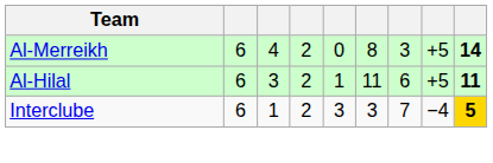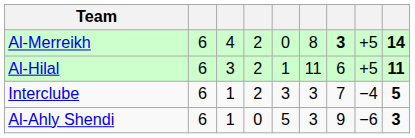Al-Merreikh | column 7: normal -> bold
Interclube | column 9: gold background -> no background
+ row: Al-Ahly Shendi | 6 | 1 | 0 | 5 | 3 | 9 | −6 | 3
